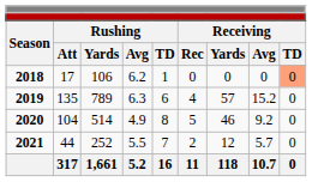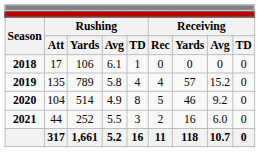2018 | column 4: 6.2 -> 6.1
2018 | column 9: lightsalmon background -> no background
2019 | column 4: 6.3 -> 5.8
2019 | column 5: 6 -> 4
2021 | column 5: 7 -> 3
2021 | column 7: 12 -> 16
2021 | column 8: 5.7 -> 6.0
